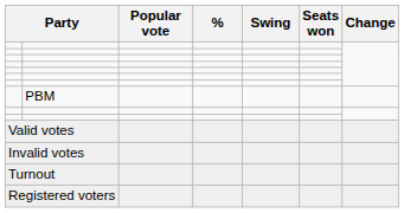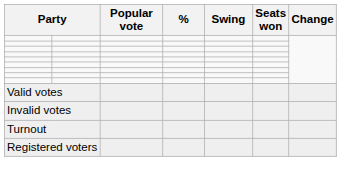- row: PBM
